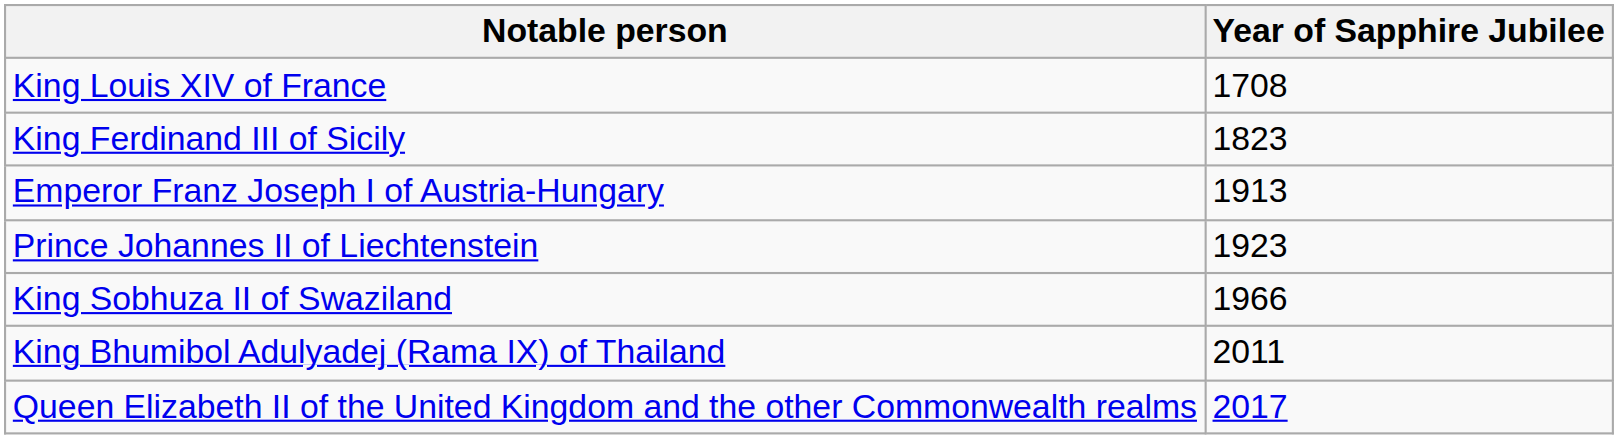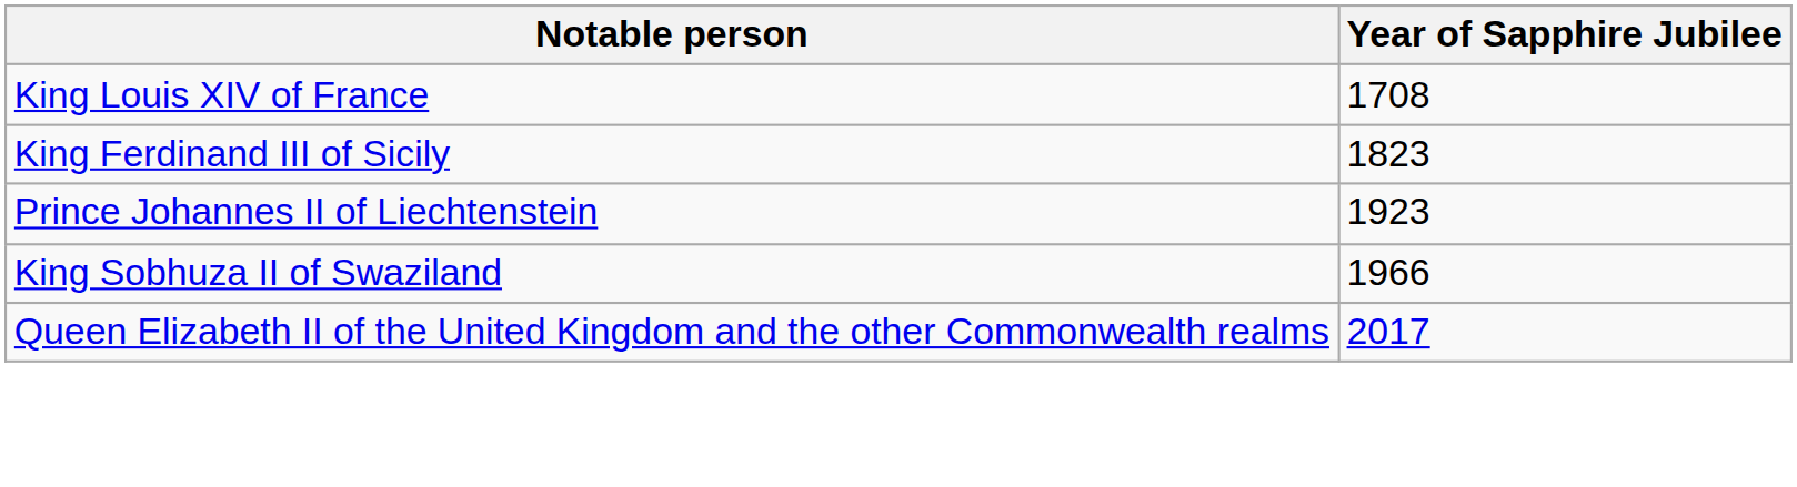- row: Emperor Franz Joseph I of Austria-Hungary | 1913
- row: King Bhumibol Adulyadej (Rama IX) of Thailand | 2011
